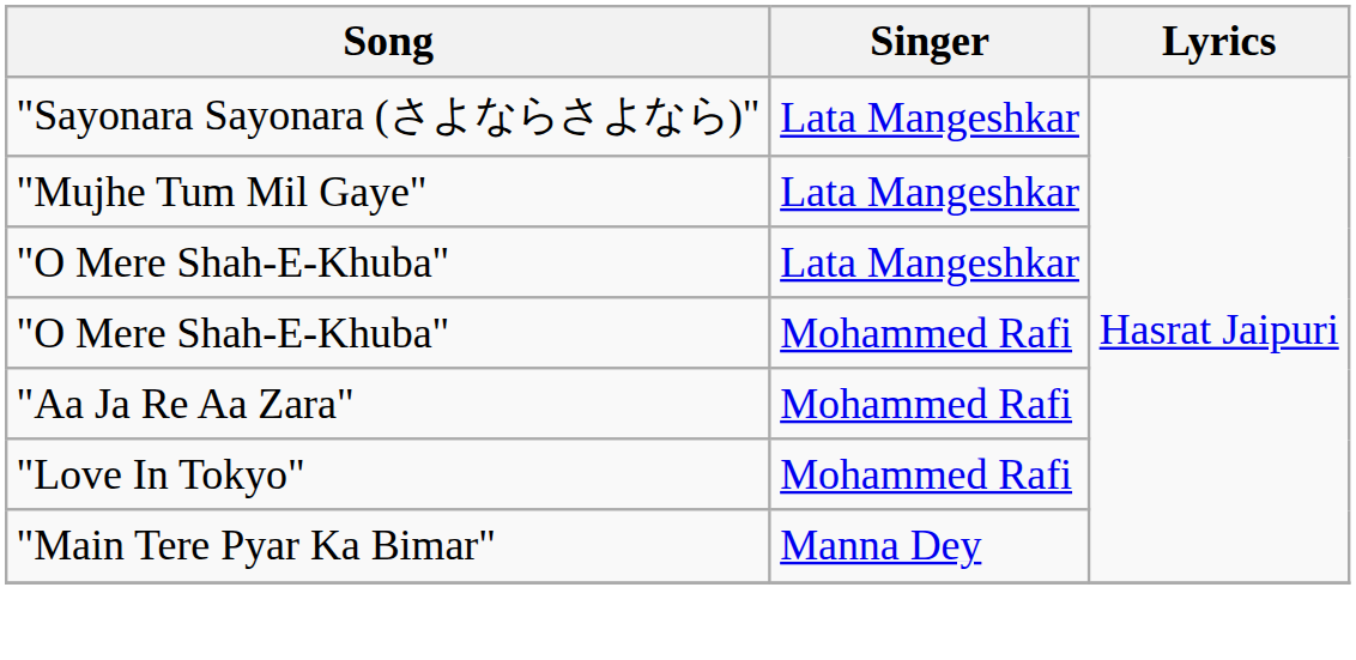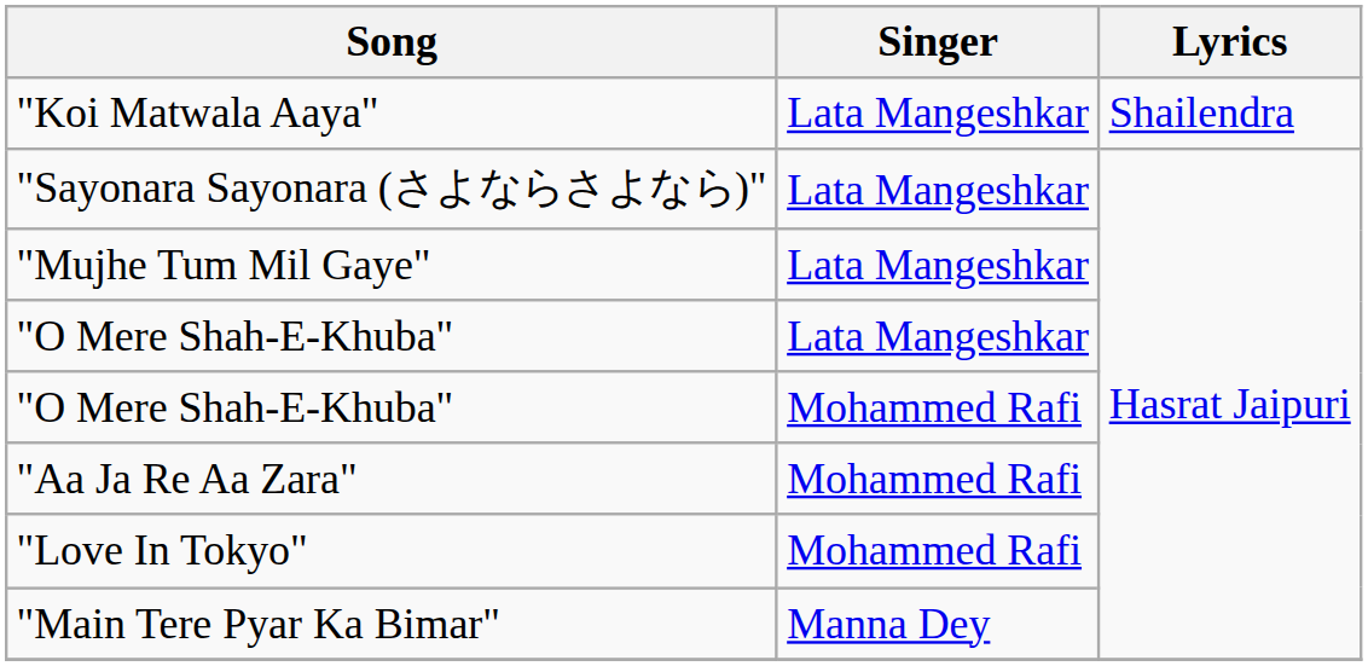+ row: "Koi Matwala Aaya" | Lata Mangeshkar | Shailendra
